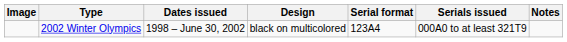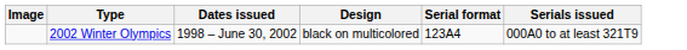- column: Notes
